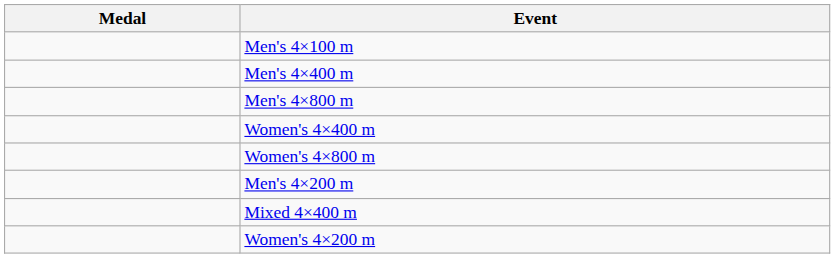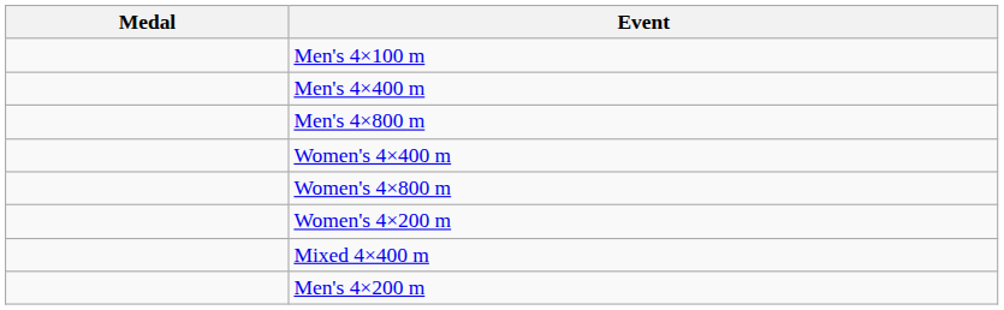rows swapped: Men's 4×200 m <-> Women's 4×200 m
